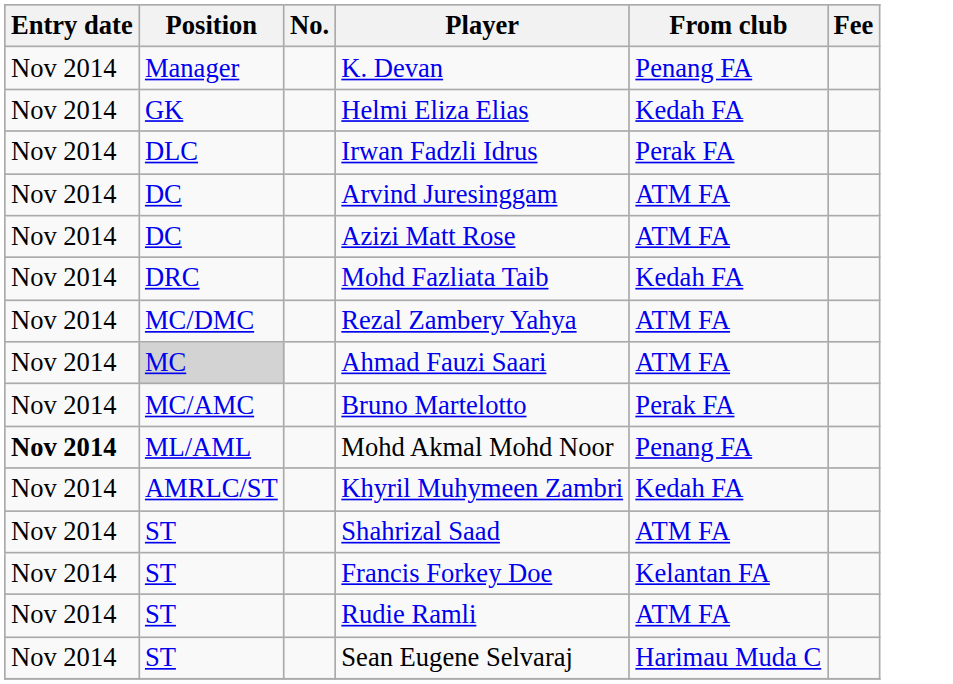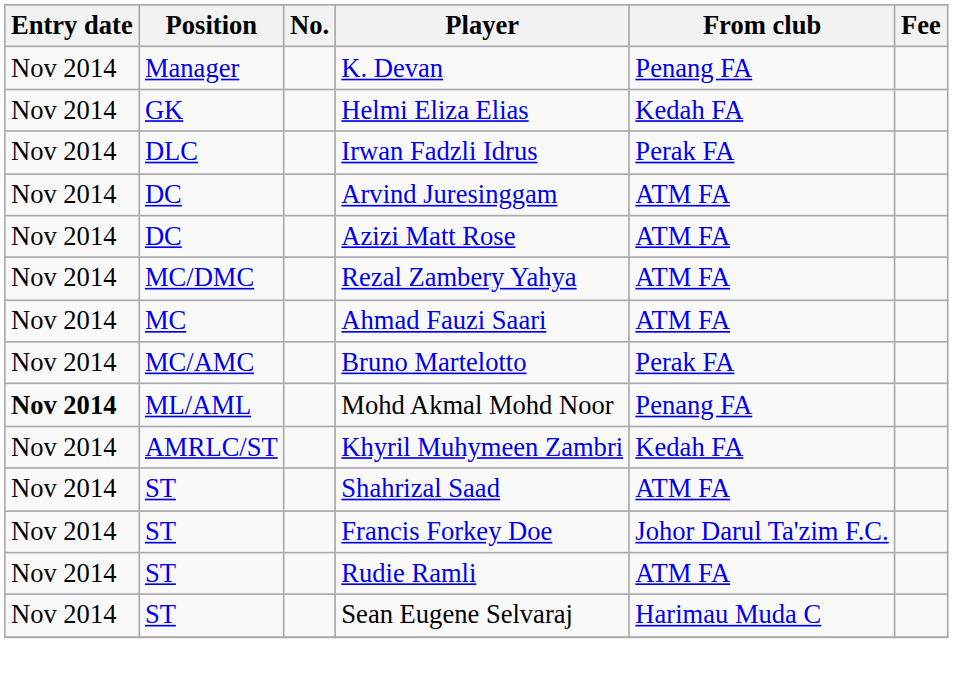- row: Nov 2014 | DRC | Mohd Fazliata Taib | Kedah FA
Ahmad Fauzi Saari | Position: lightgrey background -> no background
Francis Forkey Doe | From club: Kelantan FA -> Johor Darul Ta'zim F.C.
